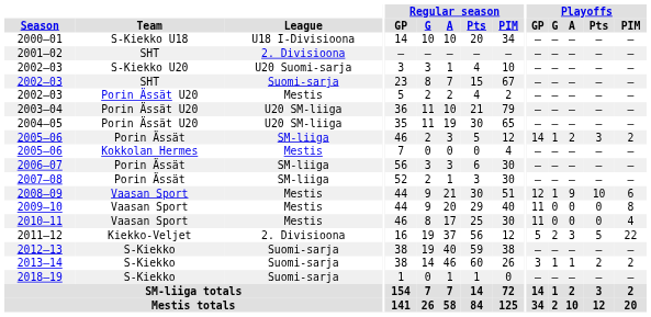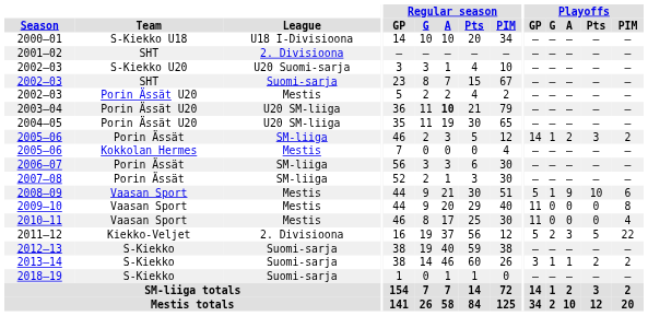2003–04 | Regular season / A: normal -> bold
2008–09 | Playoffs / GP: 12 -> 5
